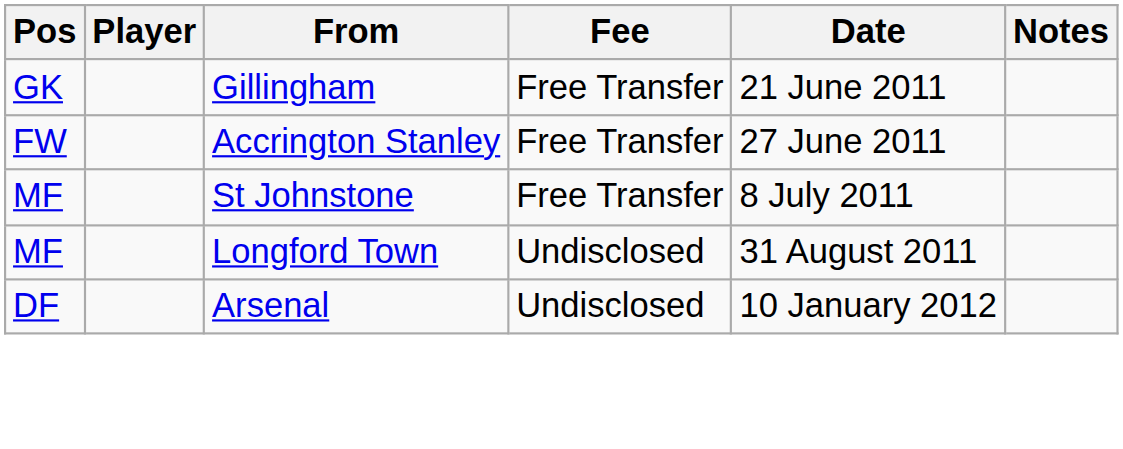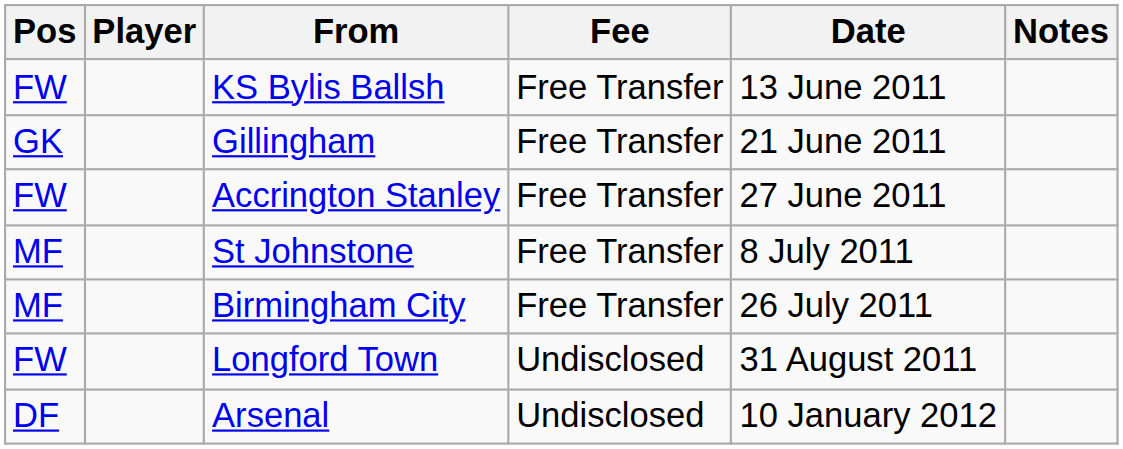+ row: FW | KS Bylis Ballsh | Free Transfer | 13 June 2011
+ row: MF | Birmingham City | Free Transfer | 26 July 2011
Longford Town | Pos: MF -> FW
